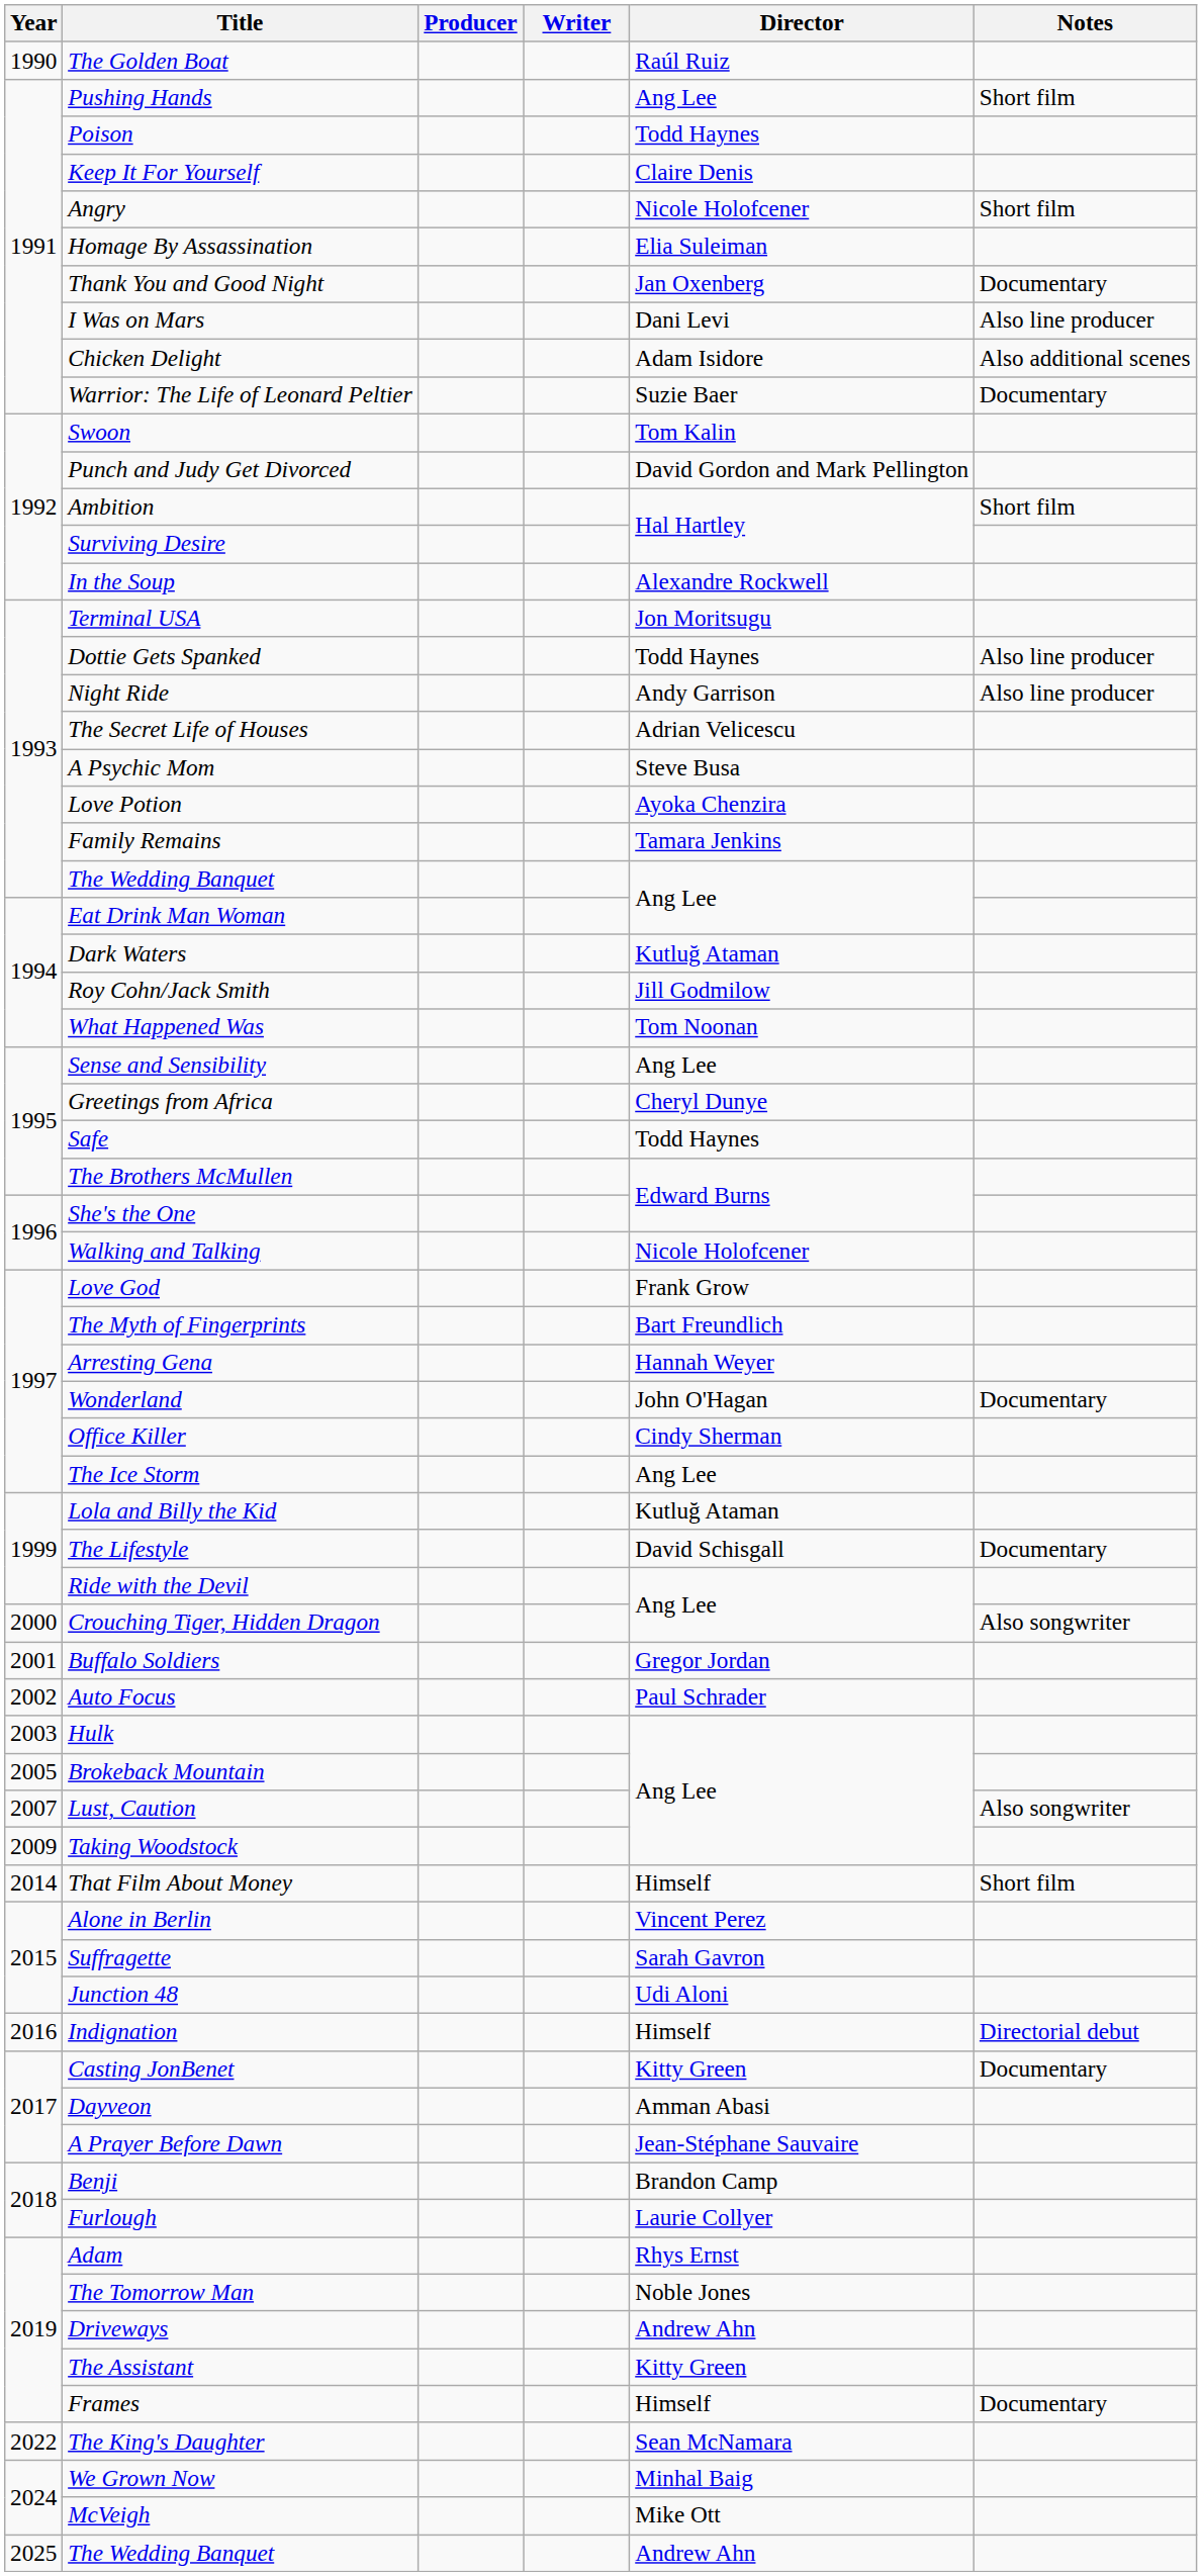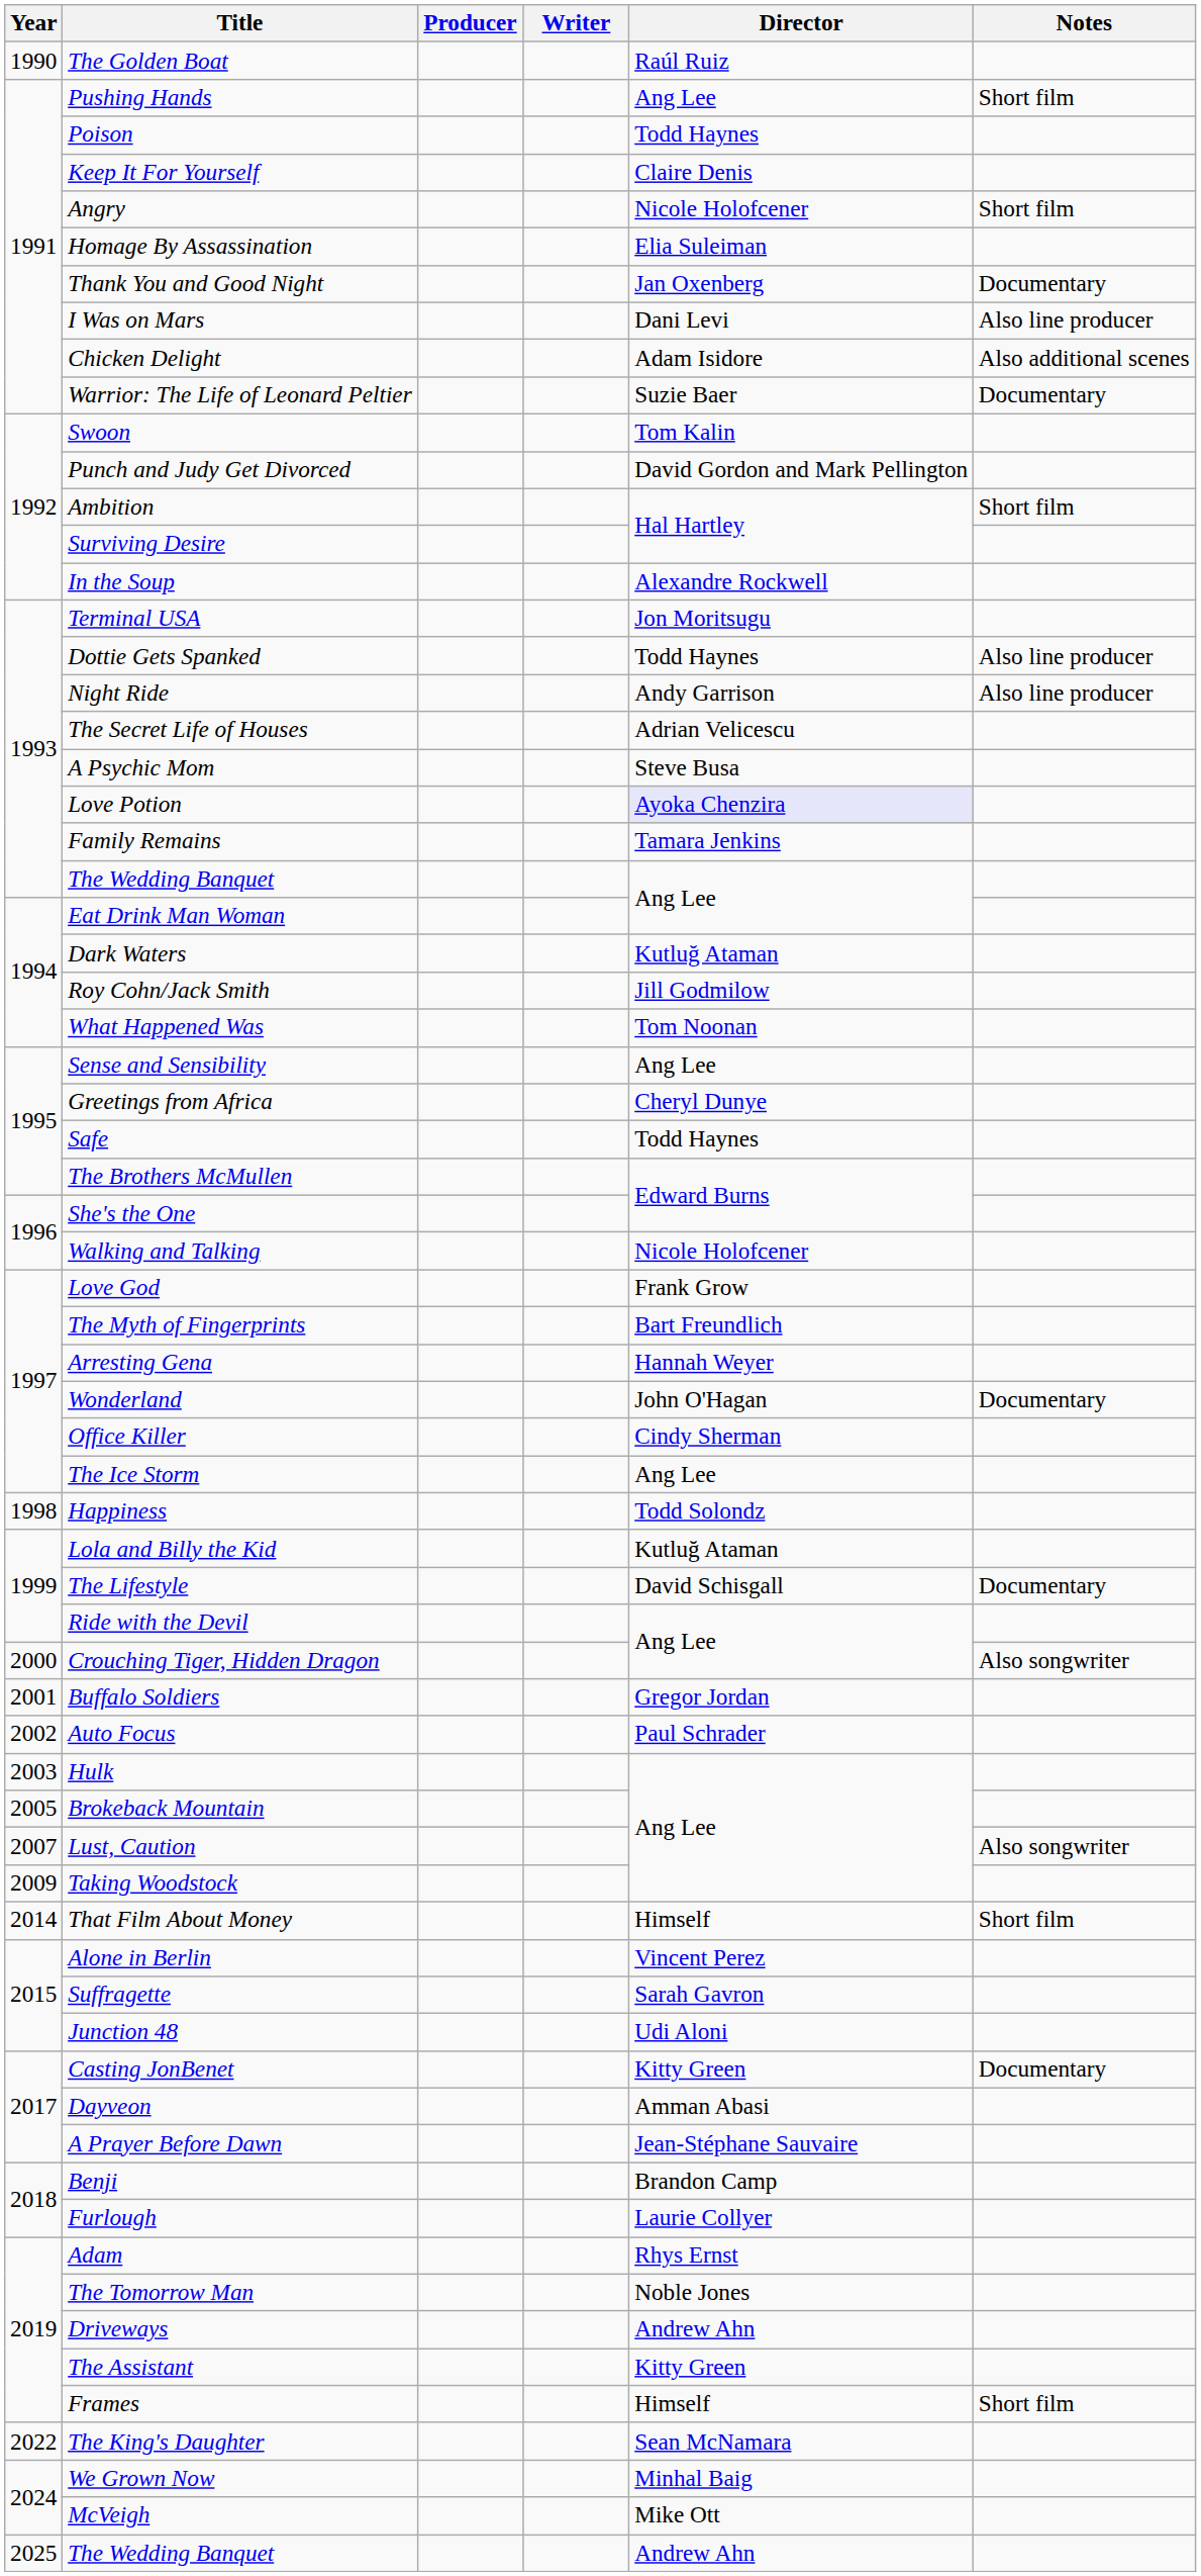Love Potion | Director: no background -> lavender background
+ row: 1998 | Happiness | Todd Solondz
- row: 2016 | Indignation | Himself | Directorial debut
Frames | Notes: Documentary -> Short film
